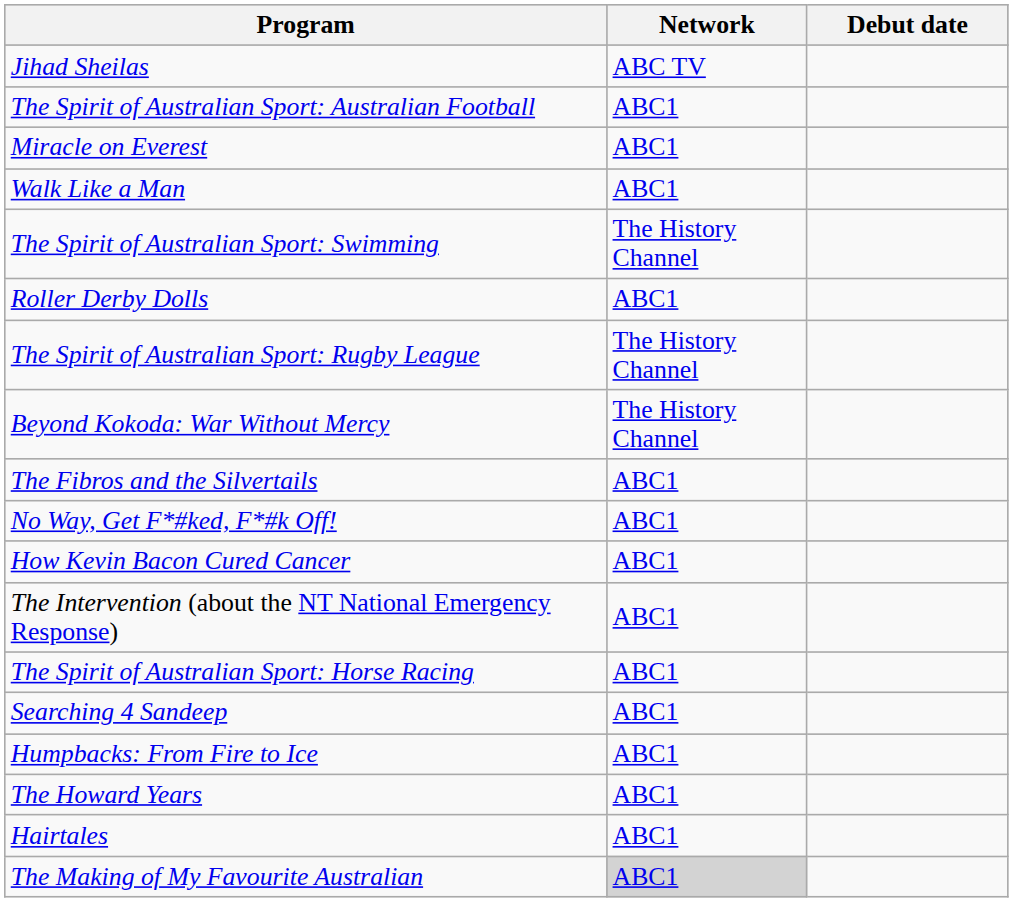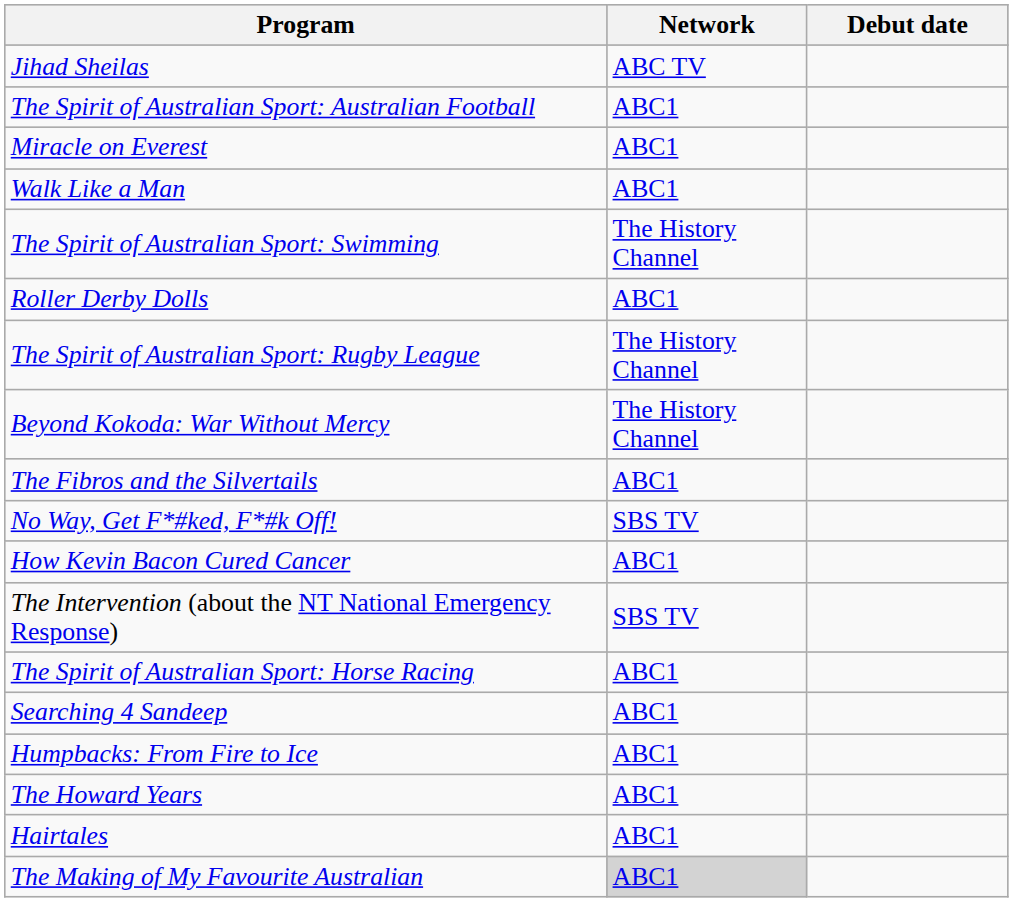No Way, Get F*#ked, F*#k Off! | Network: ABC1 -> SBS TV
The Intervention (about the NT National Emergency Response) | Network: ABC1 -> SBS TV
